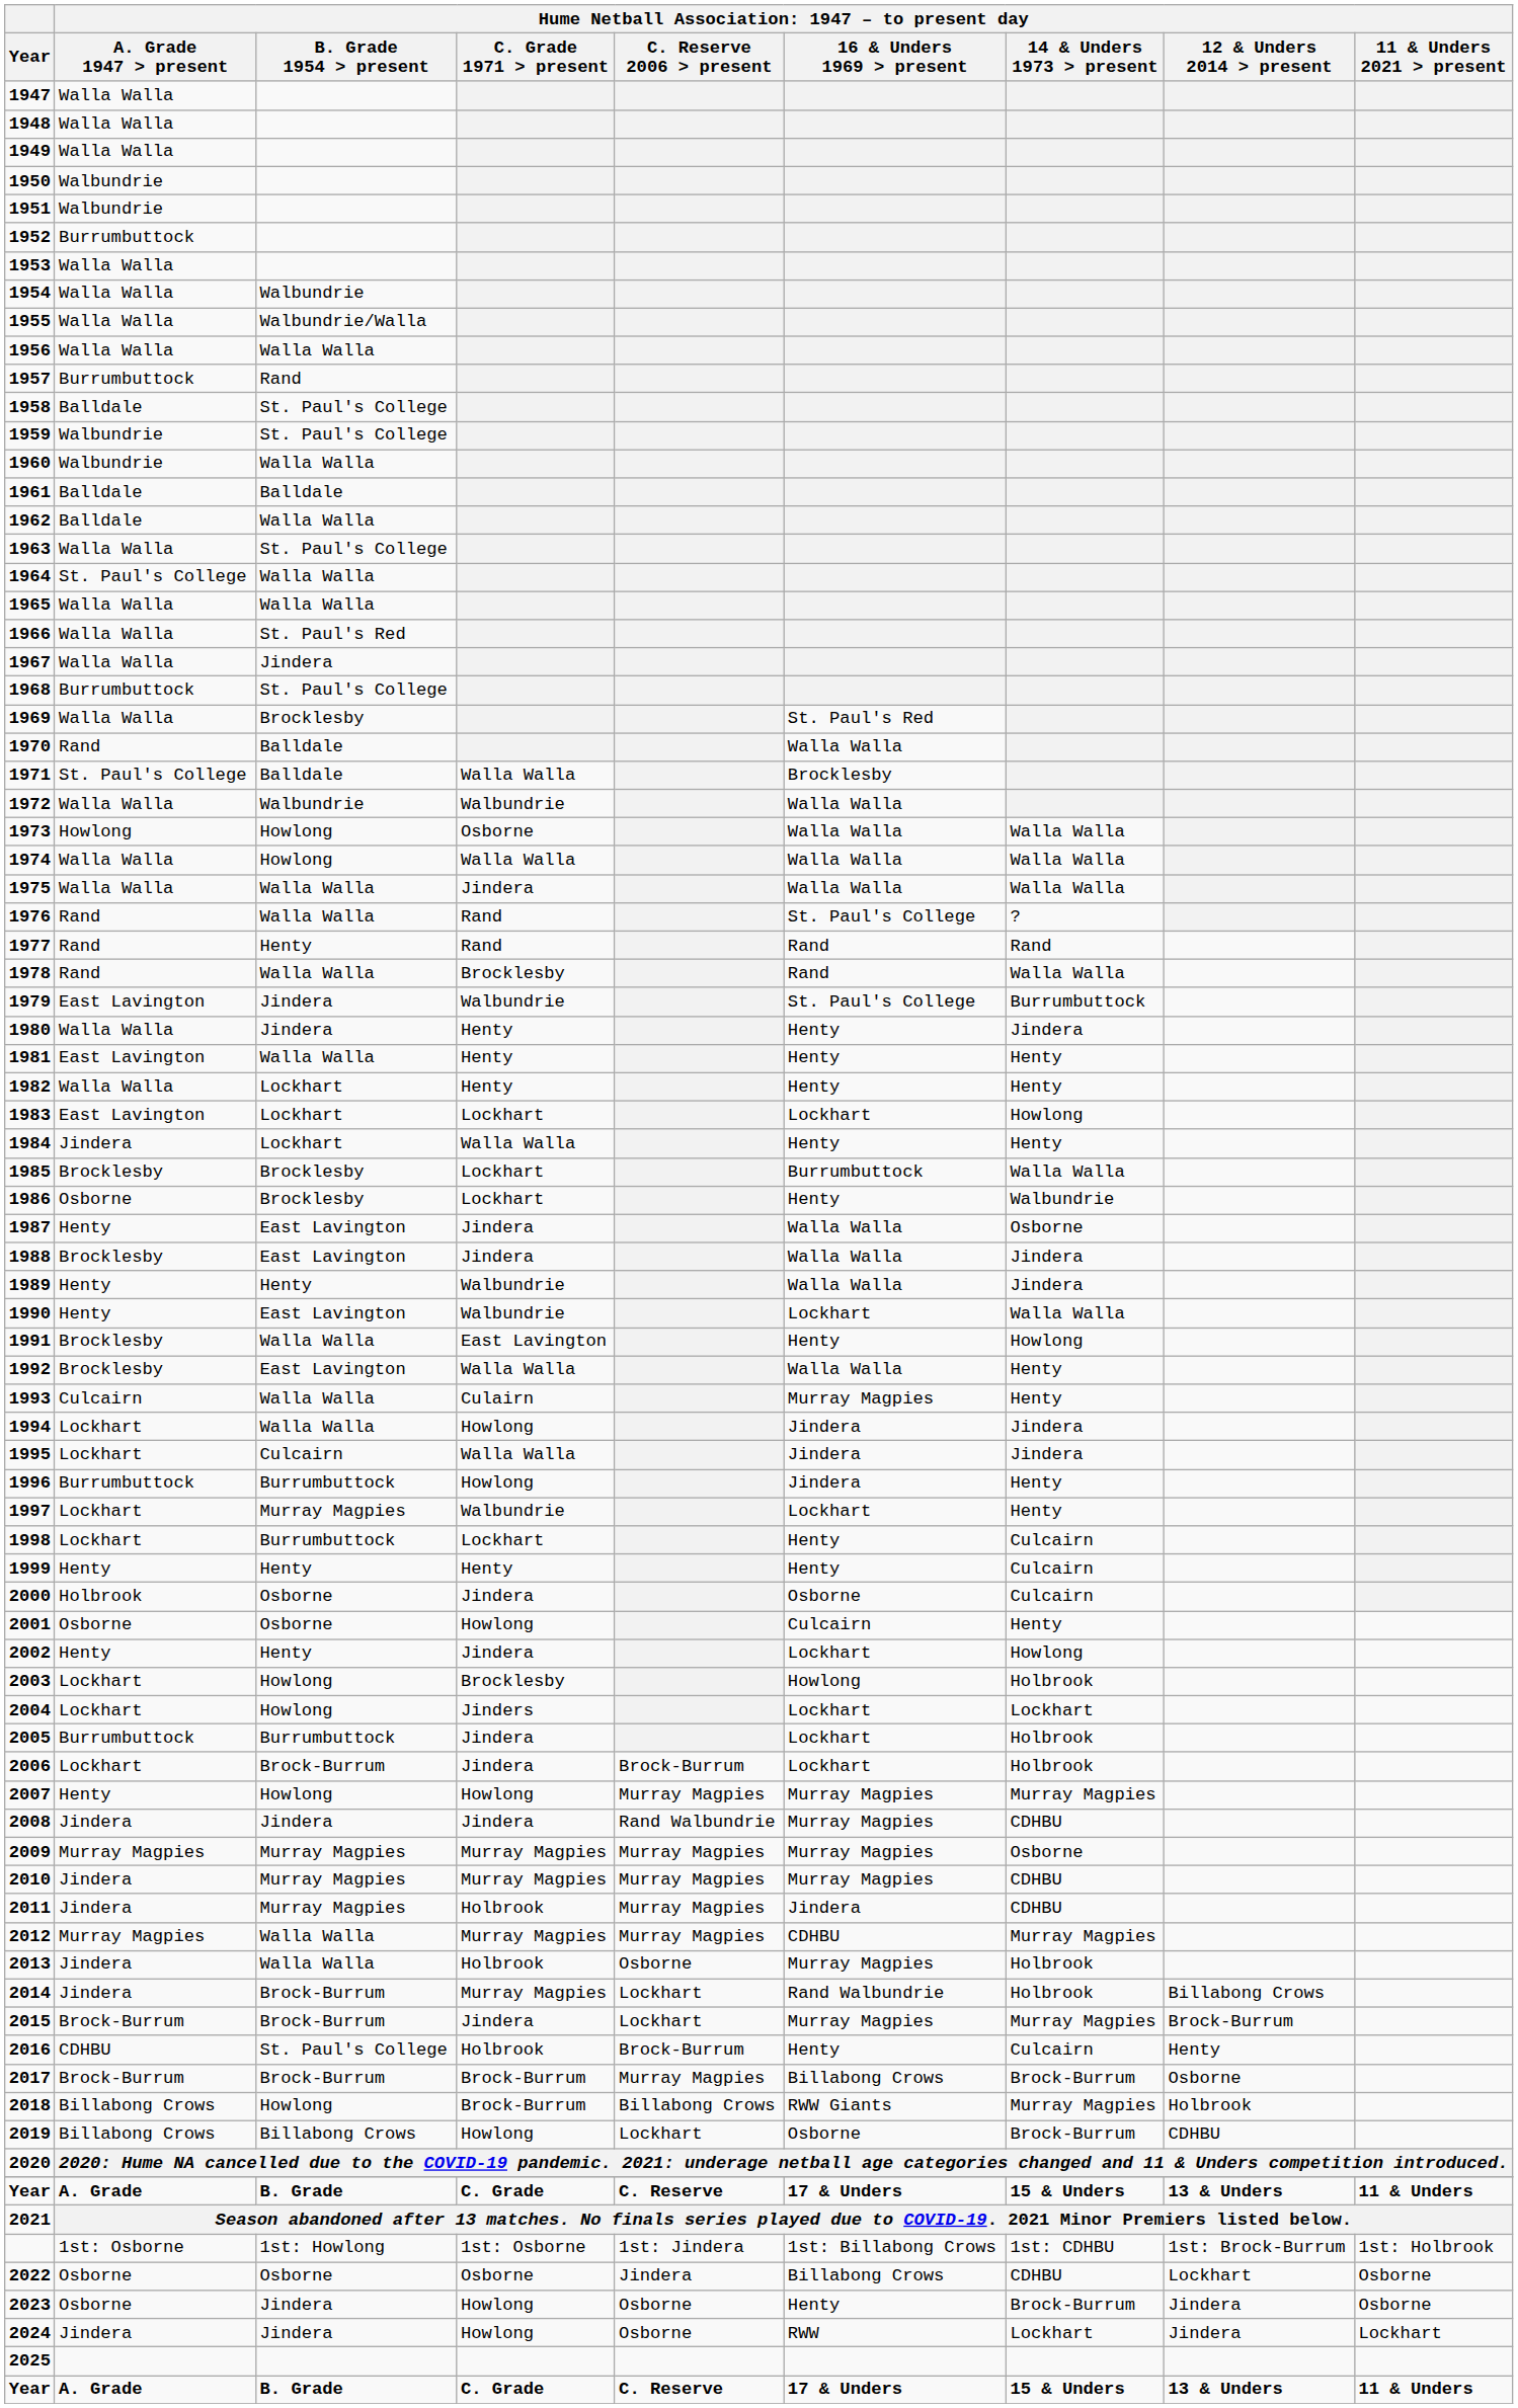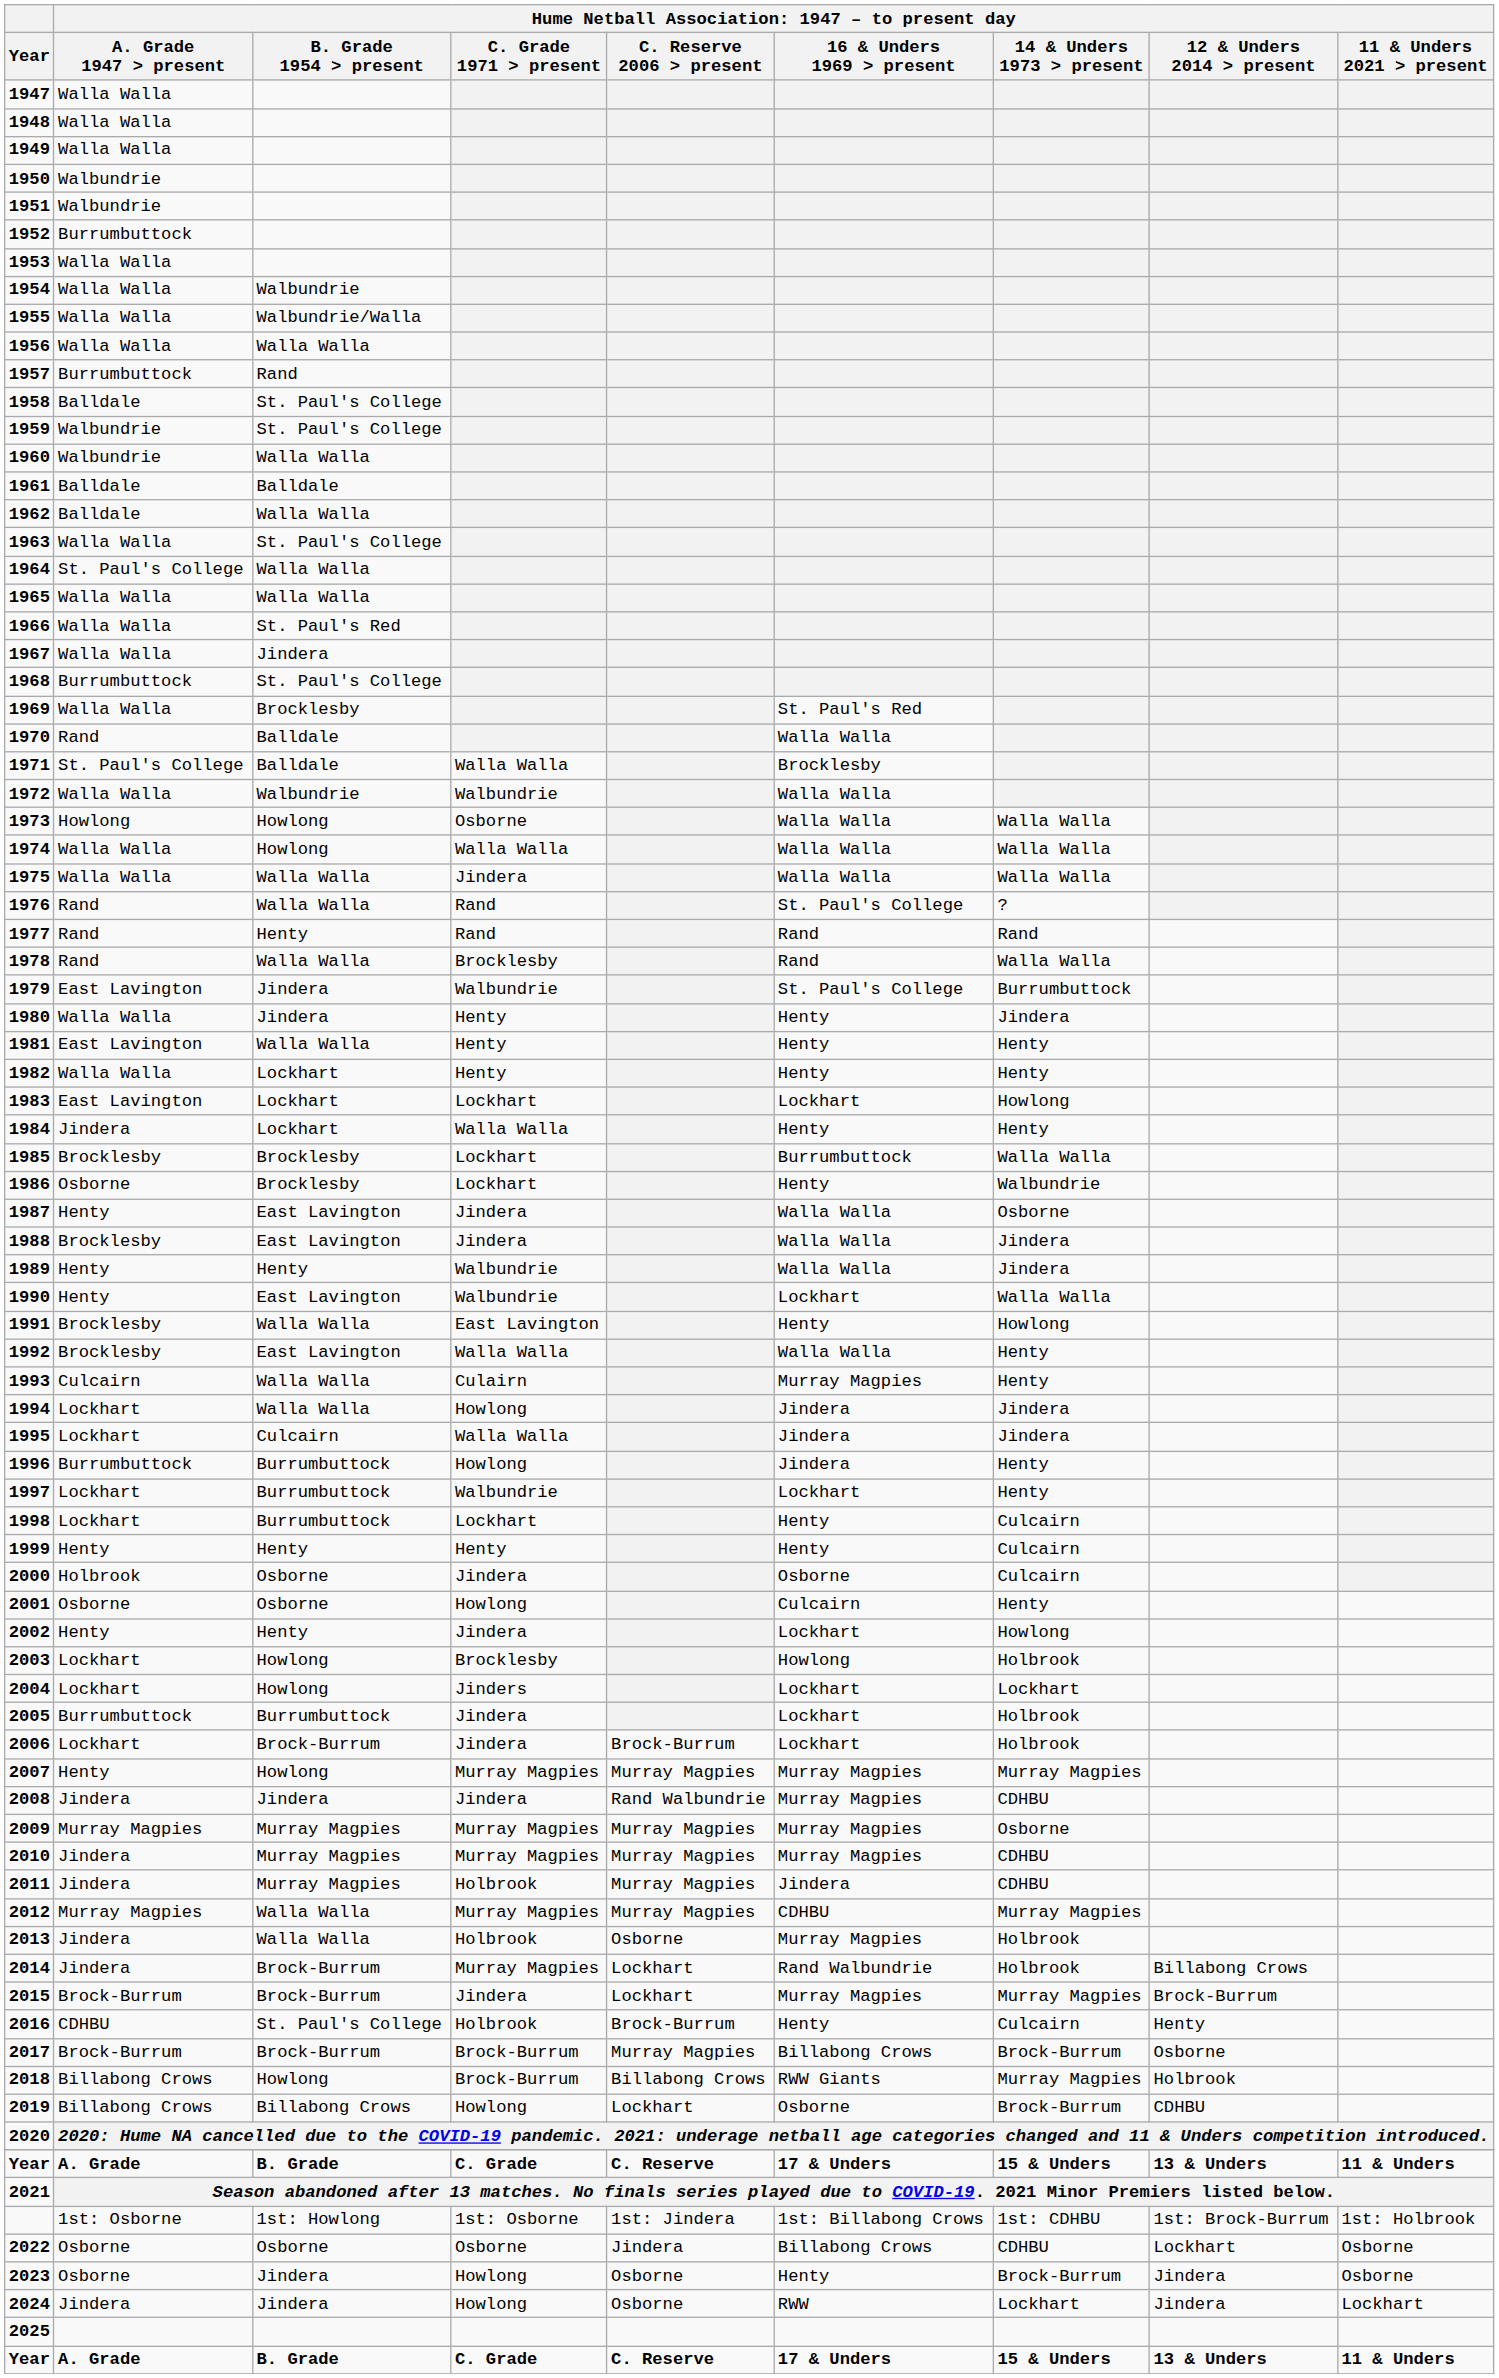1997 | column 3: Murray Magpies -> Burrumbuttock
2007 | column 4: Howlong -> Murray Magpies
